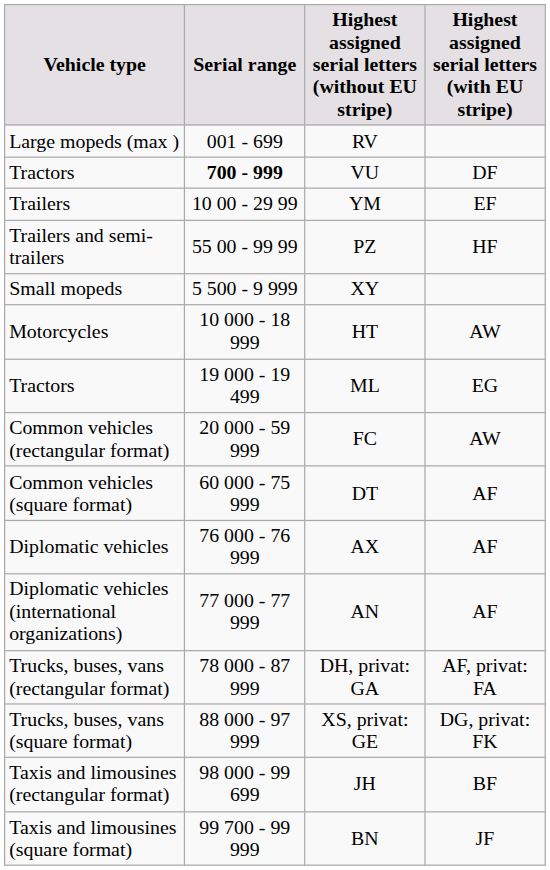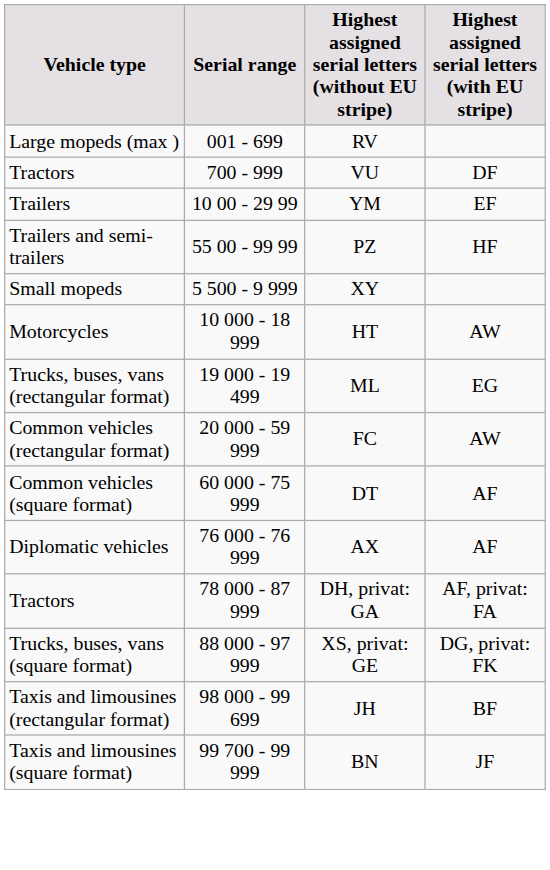VU | Serial range: bold -> normal
ML | Vehicle type: Tractors -> Trucks, buses, vans (rectangular format)
- row: Diplomatic vehicles (international organizations) | 77 000 - 77 999 | AN | AF
DH, privat: GA | Vehicle type: Trucks, buses, vans (rectangular format) -> Tractors
